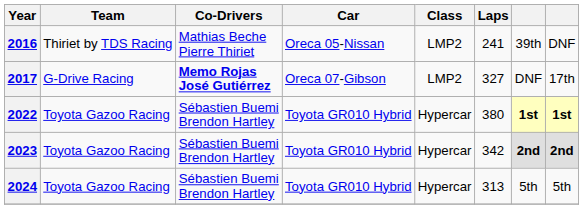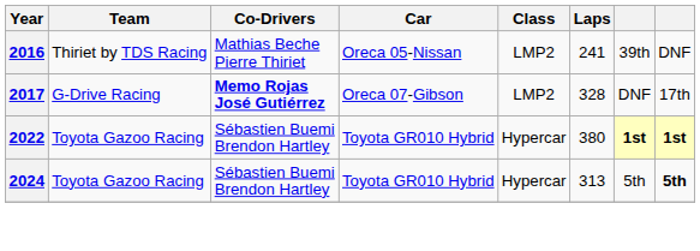2017 | Laps: 327 -> 328
- row: 2023 | Toyota Gazoo Racing | Sébastien Buemi Brendon Hartley | Toyota GR010 Hybrid | Hypercar | 342 | 2nd | 2nd
2024 | column 8: normal -> bold
